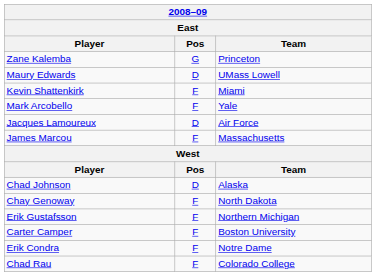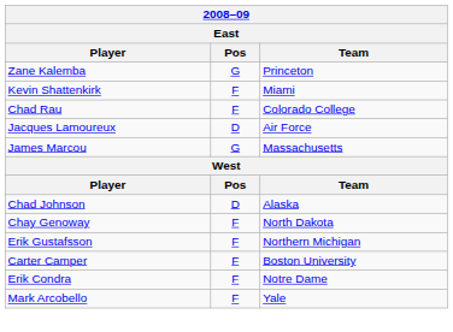- row: Maury Edwards | D | UMass Lowell
rows swapped: Mark Arcobello <-> Chad Rau
James Marcou | Pos: F -> G
